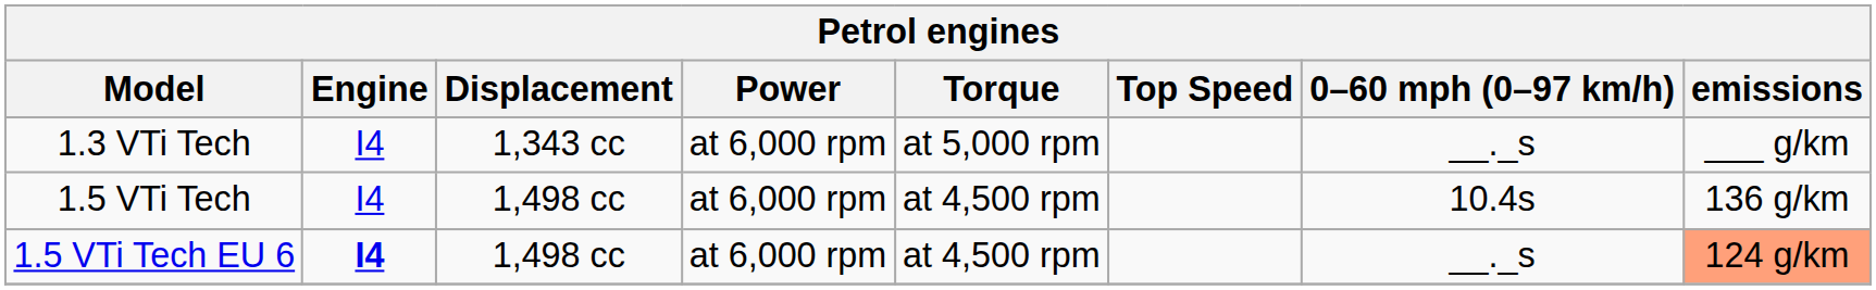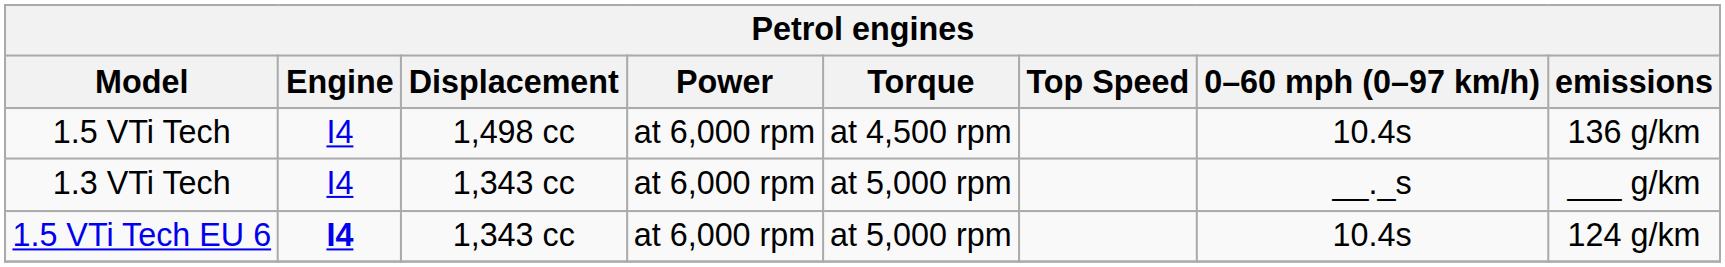rows swapped: 1.3 VTi Tech <-> 1.5 VTi Tech
1.5 VTi Tech EU 6 | Displacement: 1,498 cc -> 1,343 cc
1.5 VTi Tech EU 6 | Torque: at 4,500 rpm -> at 5,000 rpm
1.5 VTi Tech EU 6 | 0–60 mph (0–97 km/h): __._s -> 10.4s
1.5 VTi Tech EU 6 | emissions: lightsalmon background -> no background
